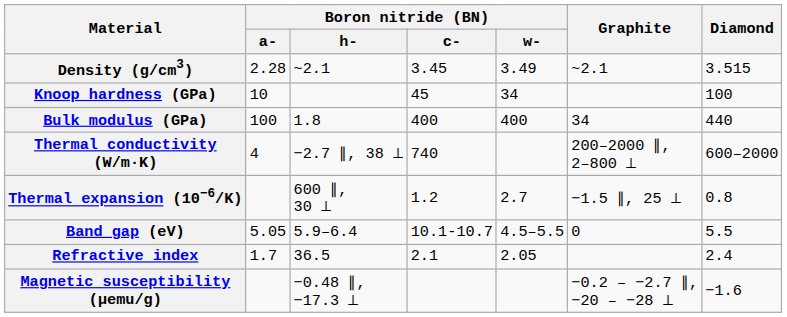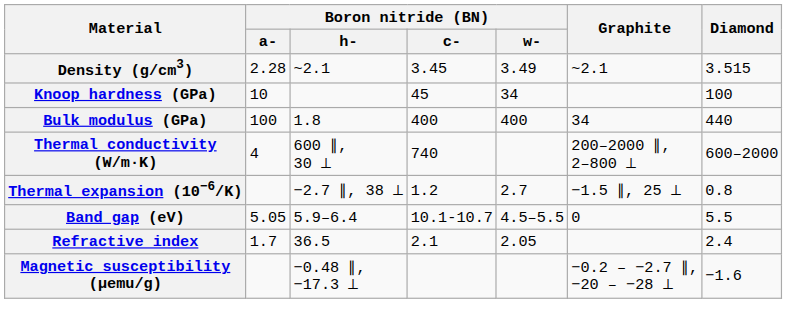Thermal conductivity (W/m·K) | Boron nitride (BN) / h-: −2.7 ∥, 38 ⟂ -> 600 ∥, 30 ⟂
Thermal expansion (10−6/K) | Boron nitride (BN) / h-: 600 ∥, 30 ⟂ -> −2.7 ∥, 38 ⟂
